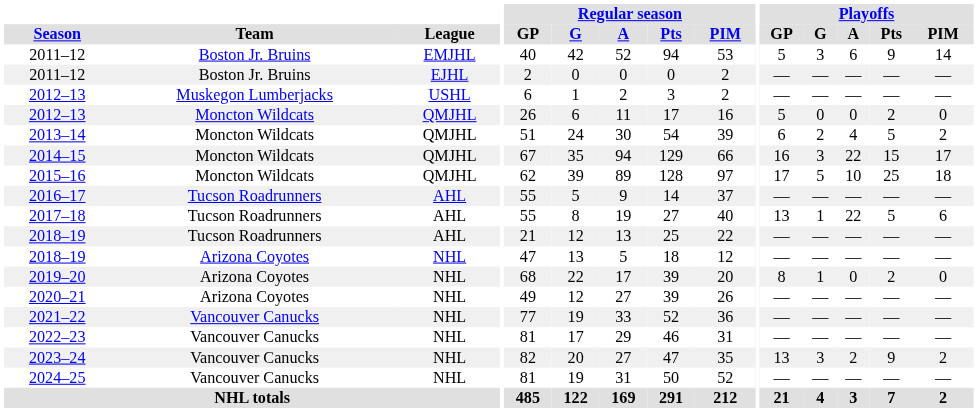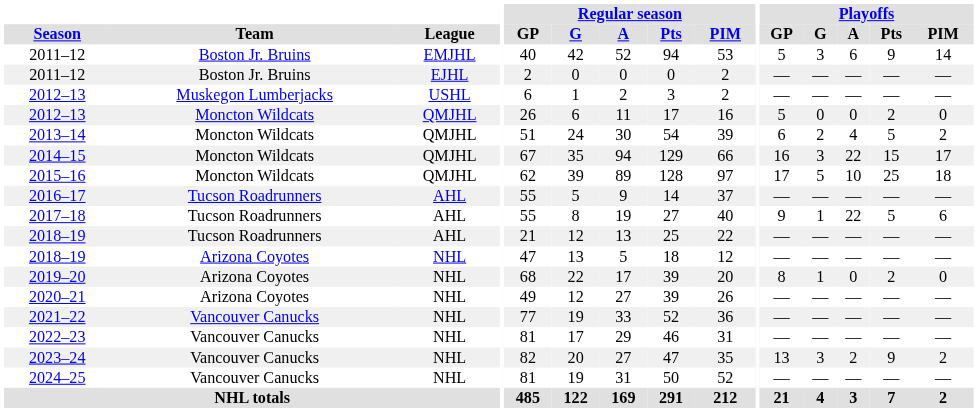2017–18 | Playoffs / GP: 13 -> 9
